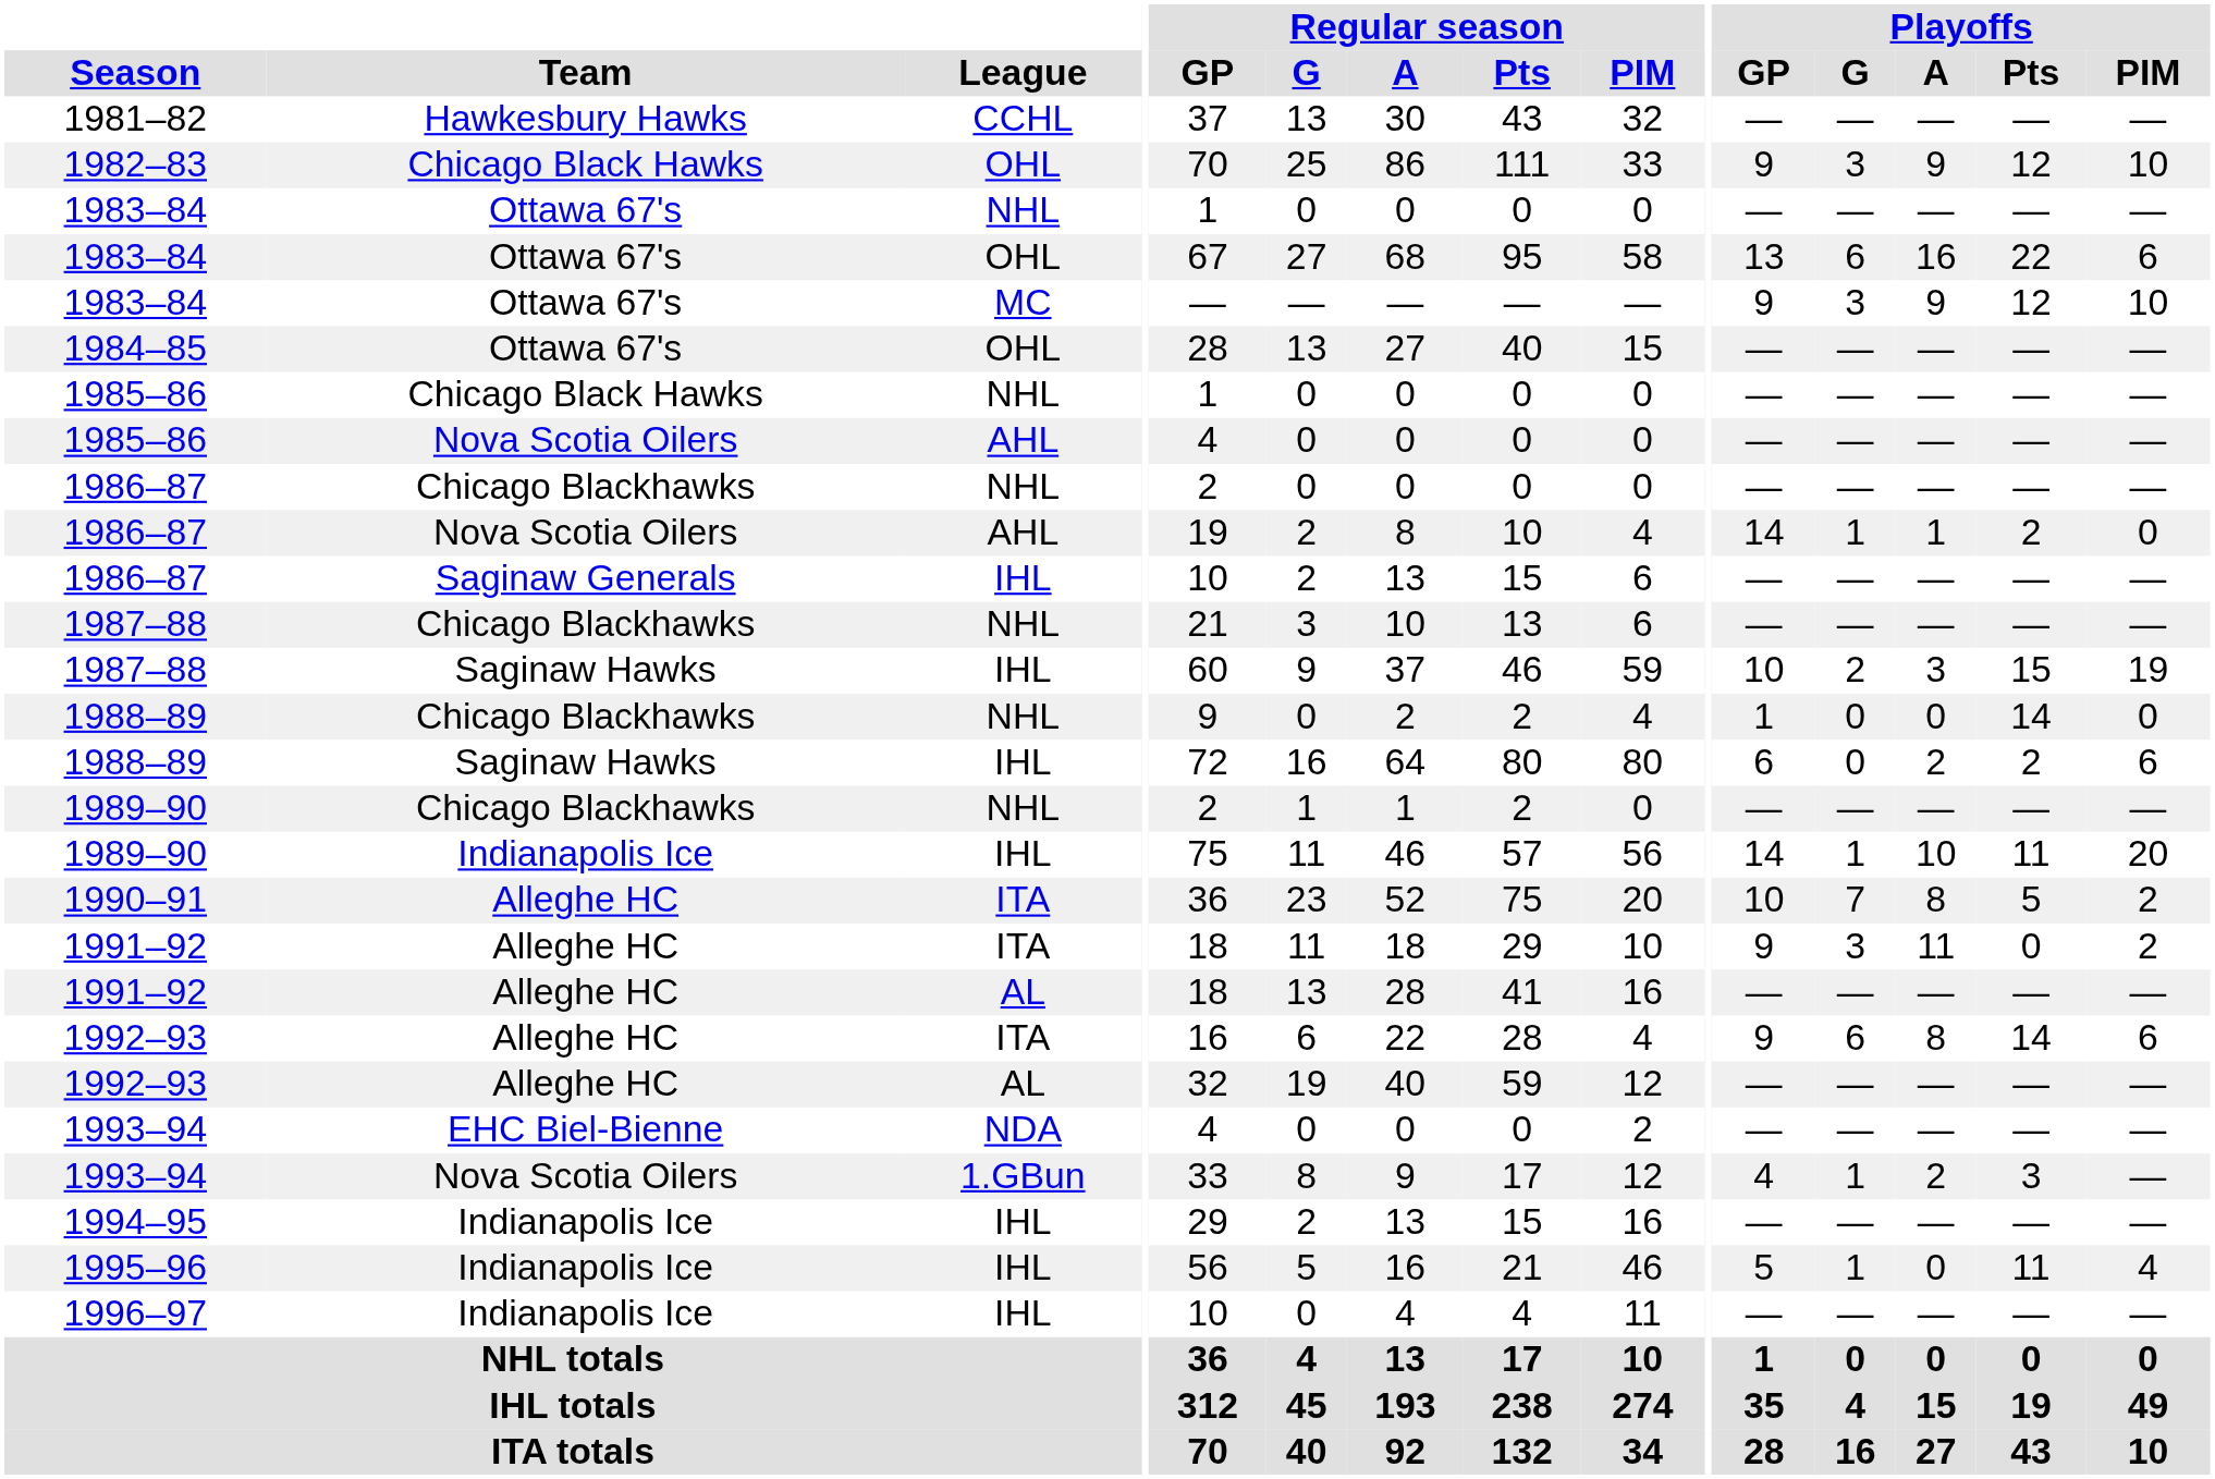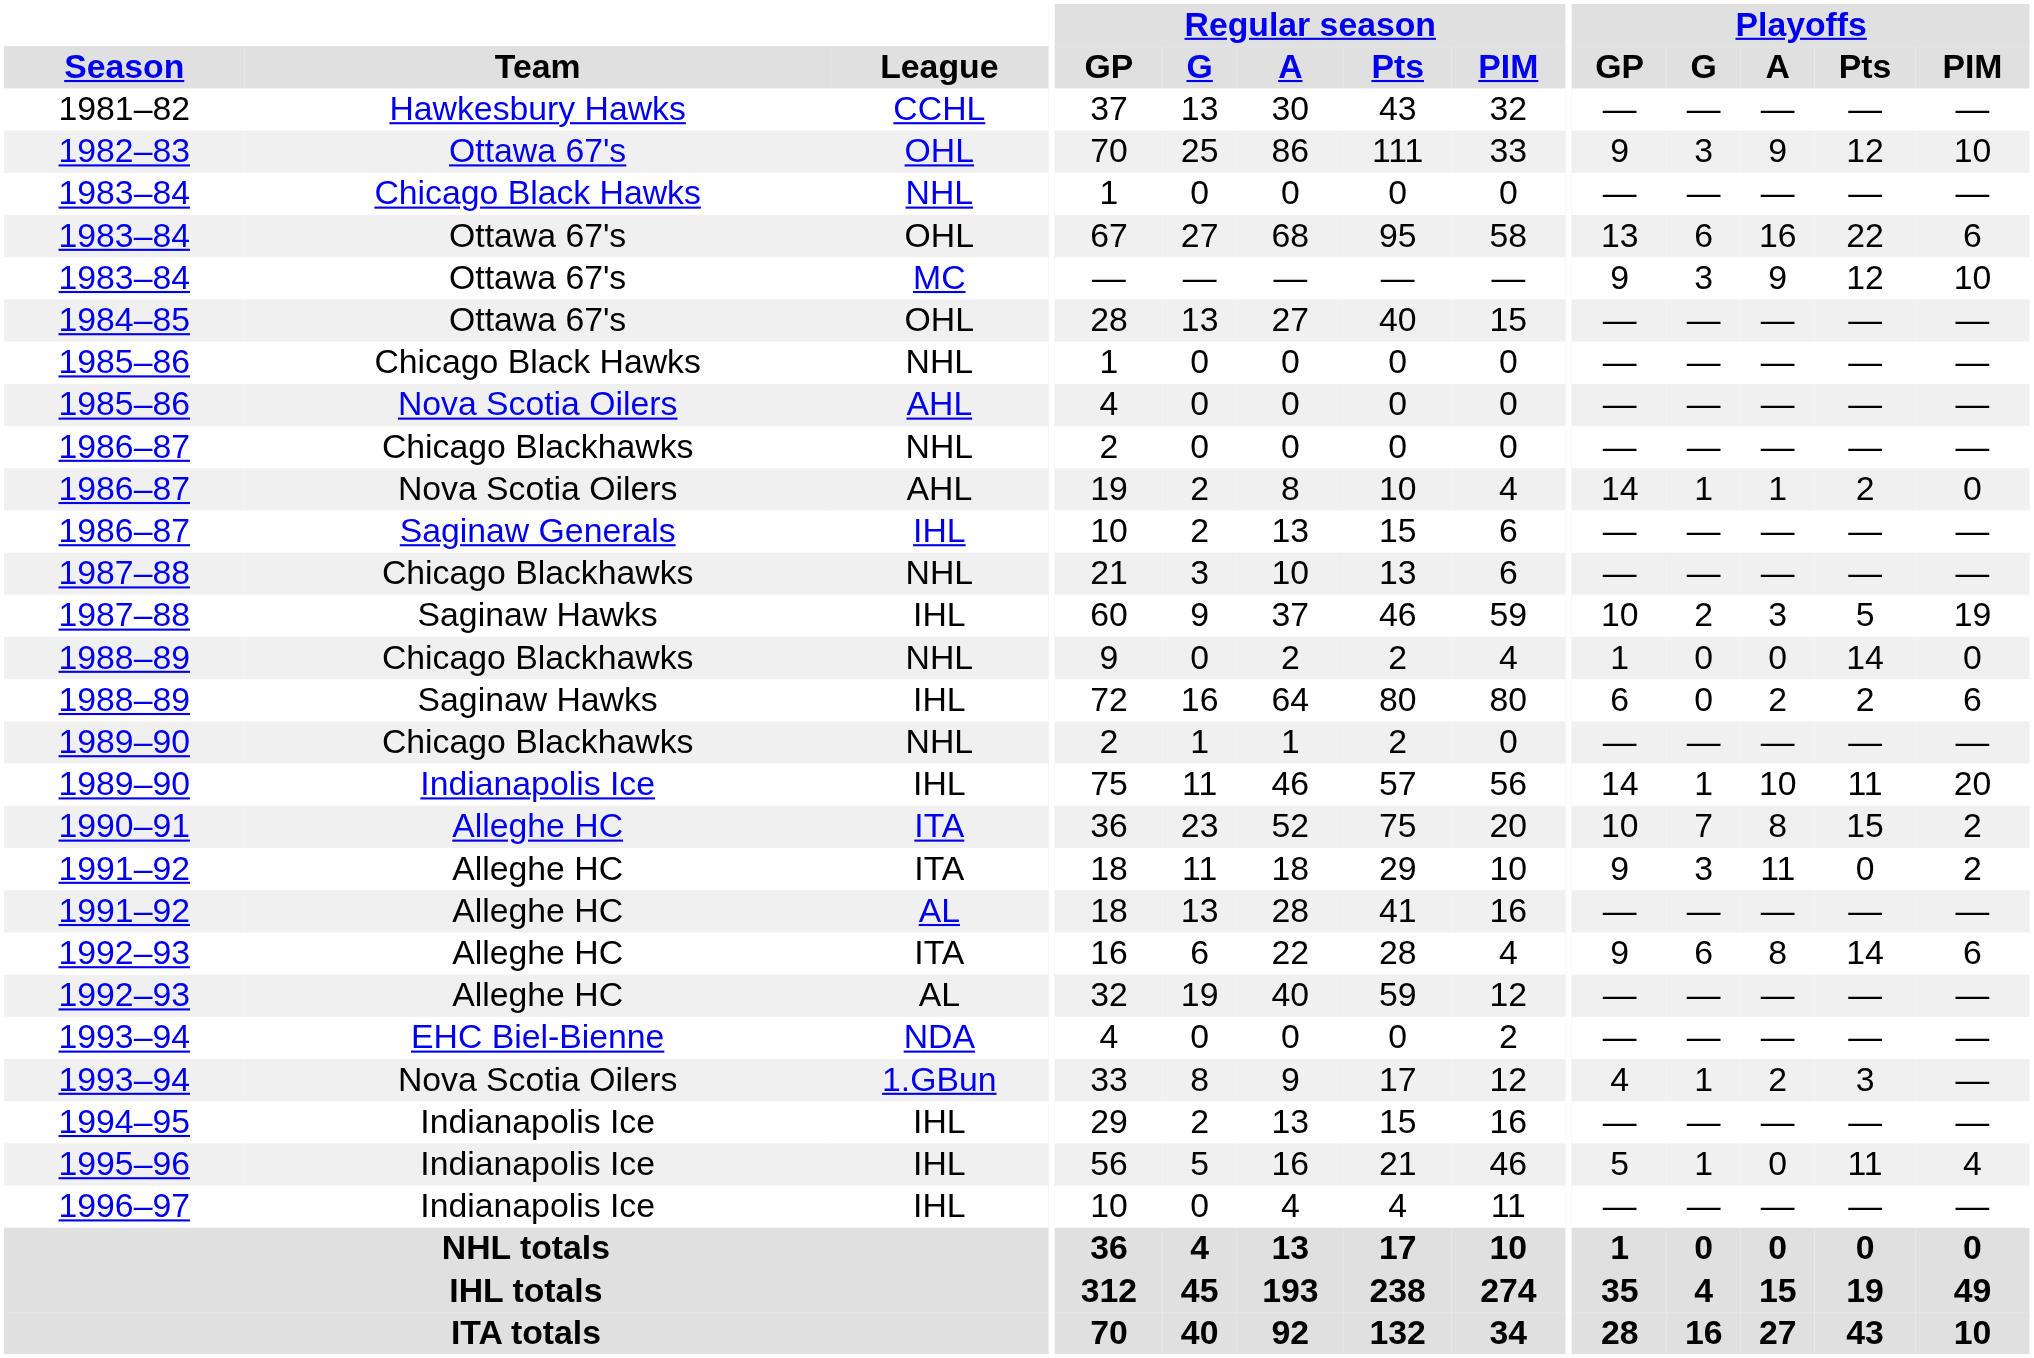1982–83 | Team: Chicago Black Hawks -> Ottawa 67's
1983–84 / NHL | Team: Ottawa 67's -> Chicago Black Hawks
1987–88 / IHL | Playoffs / Pts: 15 -> 5
1990–91 | Playoffs / Pts: 5 -> 15
